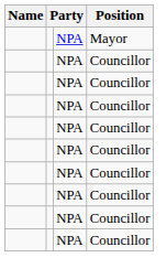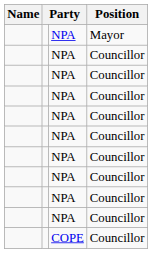+ row: COPE | Councillor
